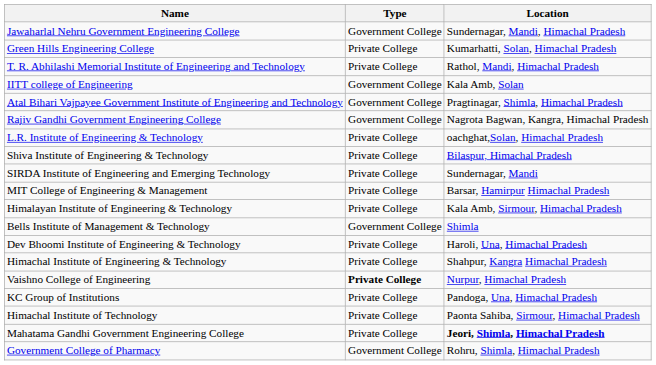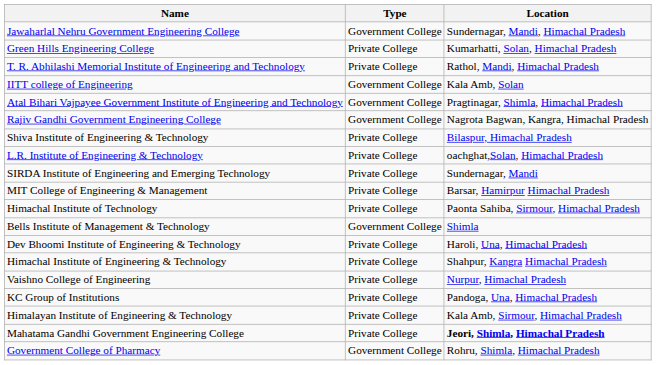rows swapped: L.R. Institute of Engineering & Technology <-> Shiva Institute of Engineering & Technology
rows swapped: Himalayan Institute of Engineering & Technology <-> Himachal Institute of Technology
Vaishno College of Engineering | Type: bold -> normal
